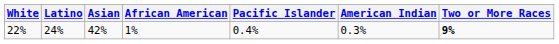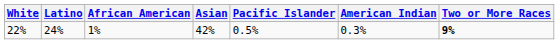columns swapped: Asian <-> African American
22% | Pacific Islander: 0.4% -> 0.5%
